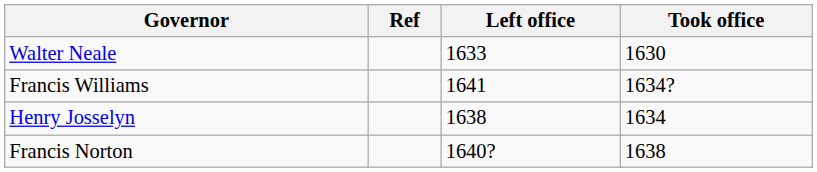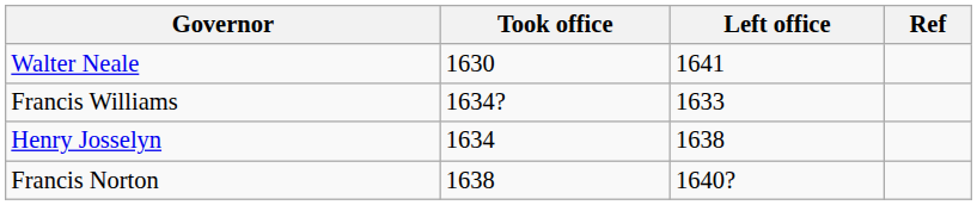columns swapped: Took office <-> Ref
Walter Neale | Left office: 1633 -> 1641
Francis Williams | Left office: 1641 -> 1633
